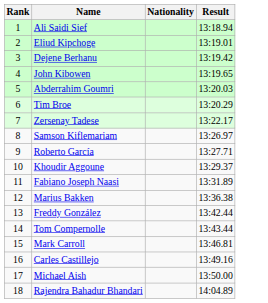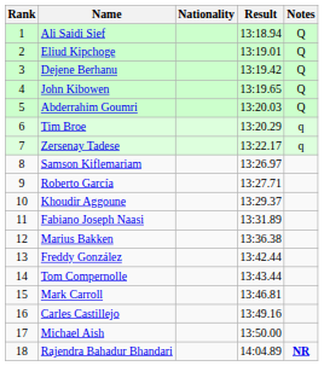+ column: Notes | Q | Q | Q | Q | Q | q | q | NR
